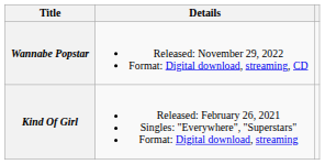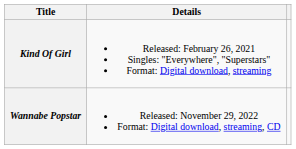rows swapped: Kind Of Girl <-> Wannabe Popstar
